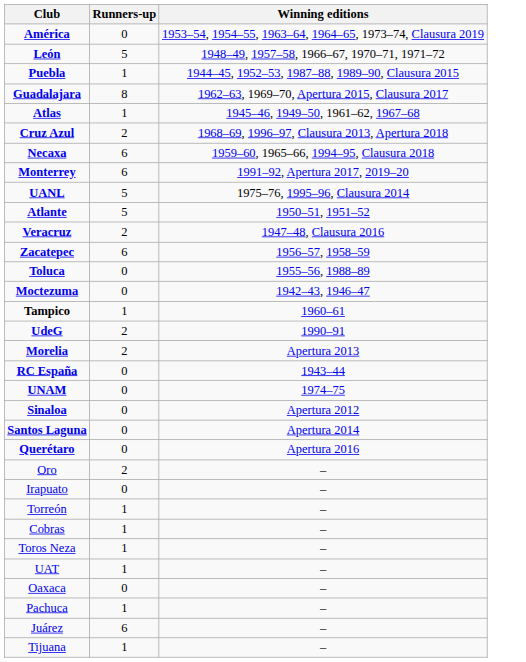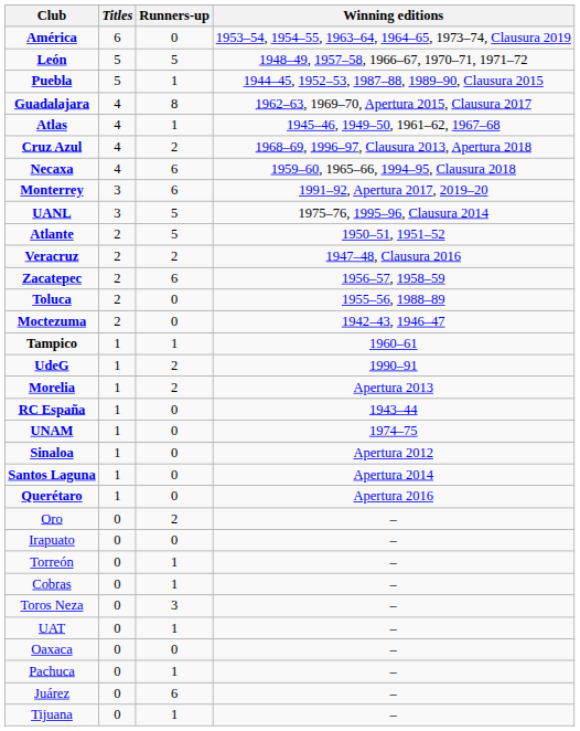+ column: Titles | 6 | 5 | 5 | 4 | 4 | 4 | 4 | 3 | 3 | 2 | 2 | 2 | 2 | 2 | 1 | 1 | 1 | 1 | 1 | 1 | 1 | 1 | 0 | 0 | 0 | 0 | 0 | 0 | 0 | 0 | 0 | 0
Toros Neza | Runners-up: 1 -> 3
